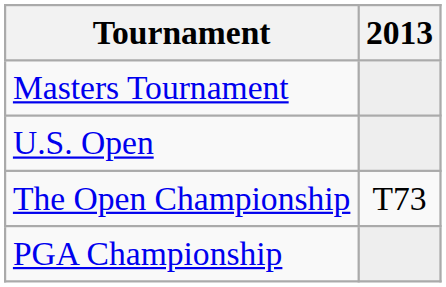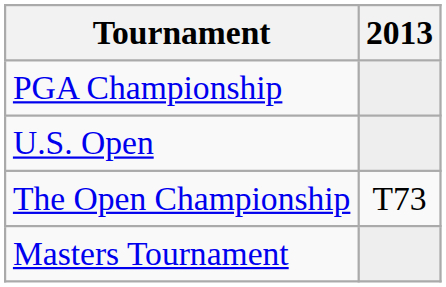rows swapped: Masters Tournament <-> PGA Championship
